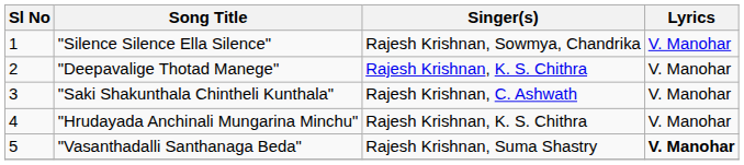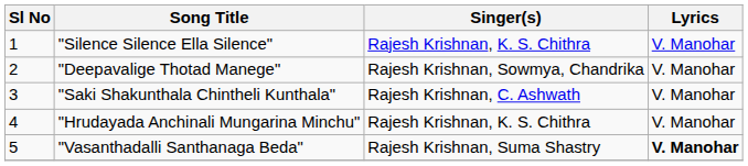"Silence Silence Ella Silence" | Singer(s): Rajesh Krishnan, Sowmya, Chandrika -> Rajesh Krishnan, K. S. Chithra
"Deepavalige Thotad Manege" | Singer(s): Rajesh Krishnan, K. S. Chithra -> Rajesh Krishnan, Sowmya, Chandrika
